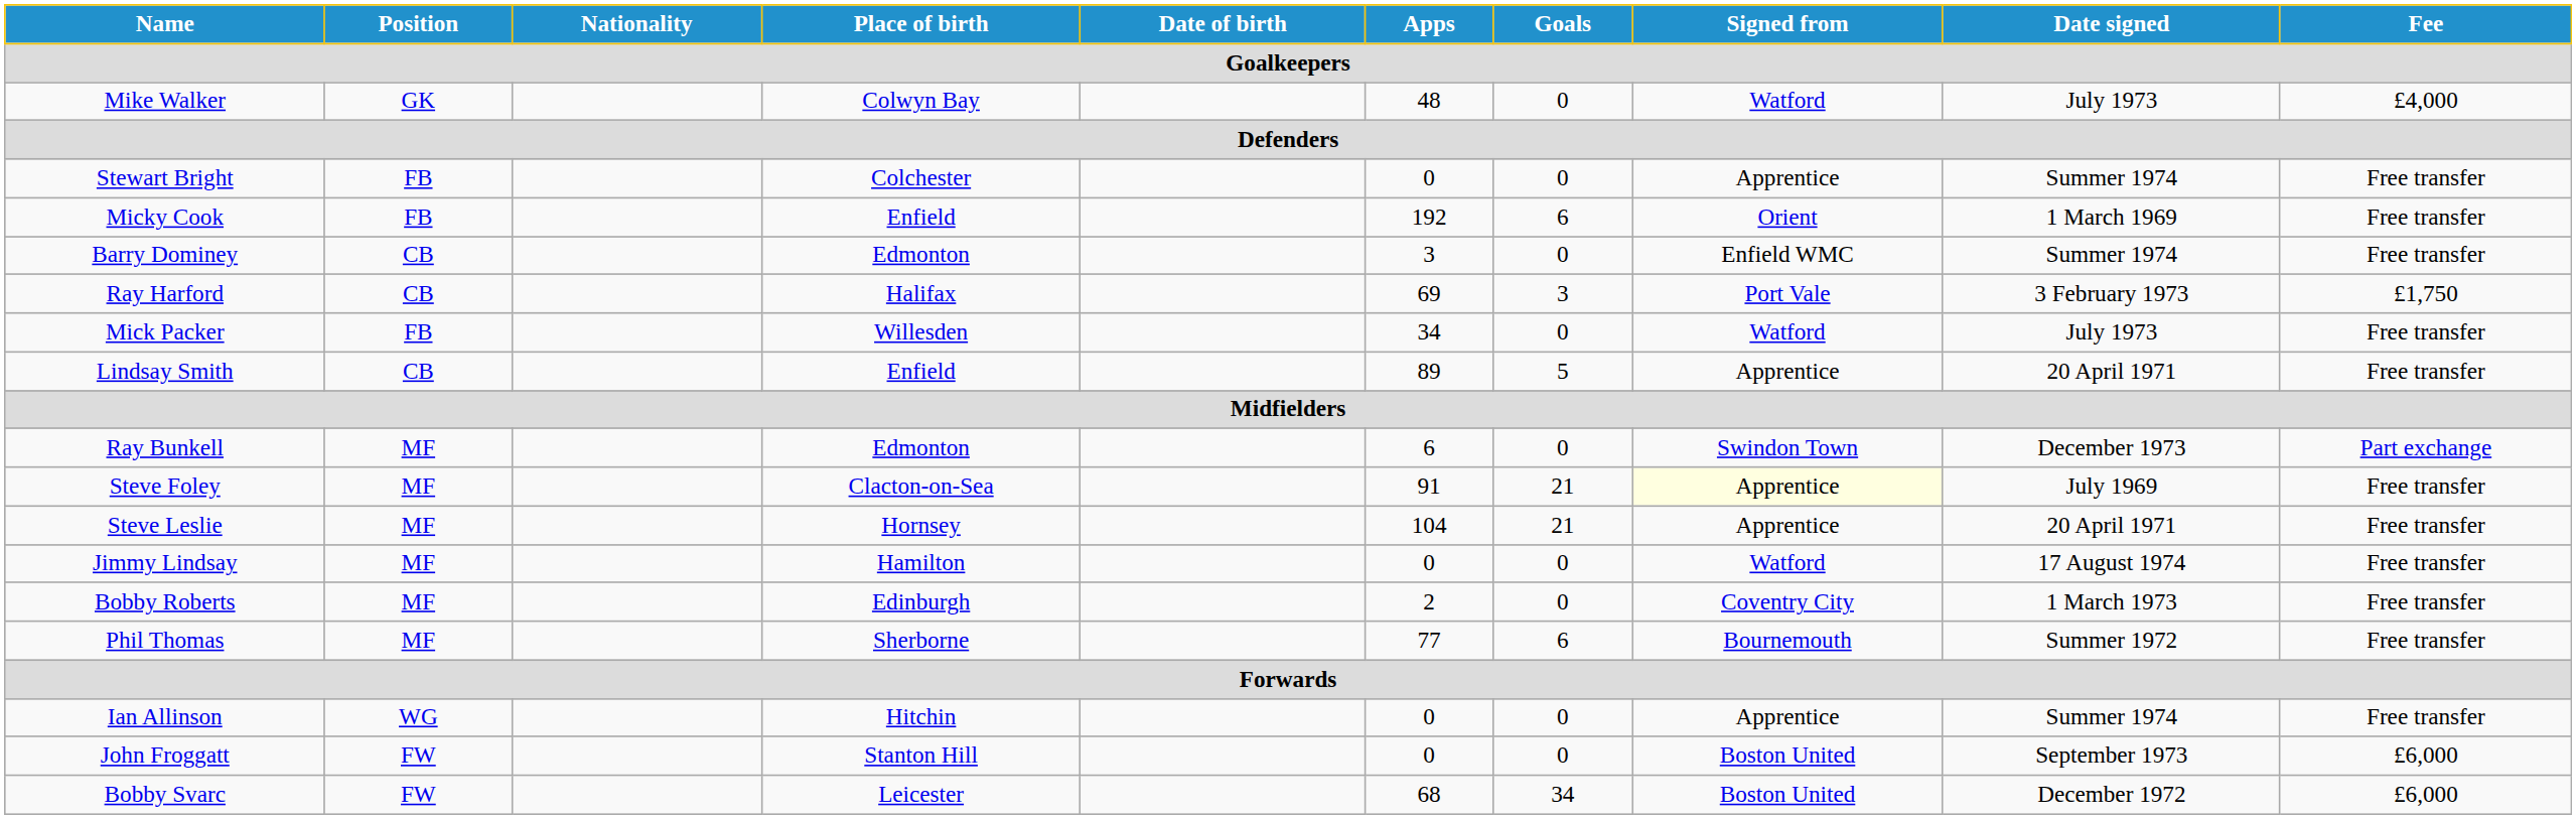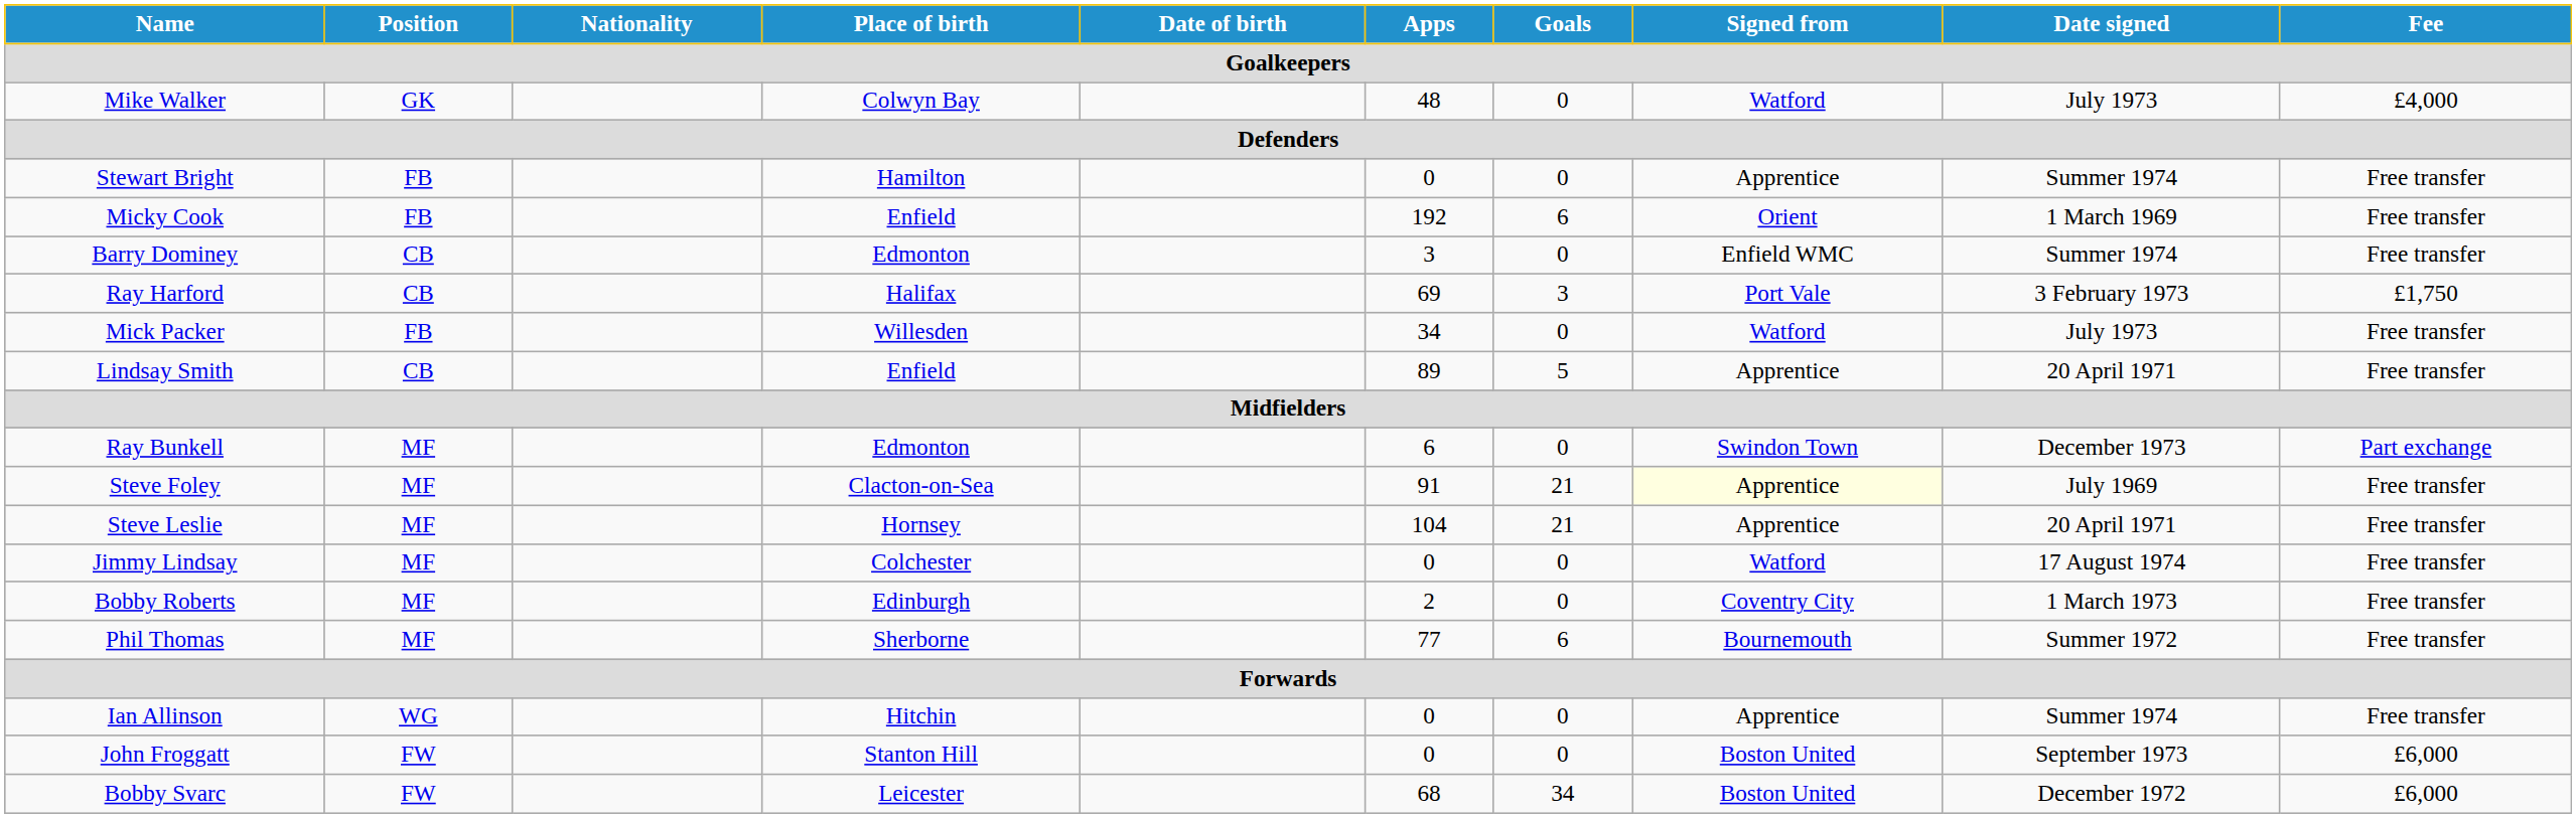Stewart Bright | Place of birth: Colchester -> Hamilton
Jimmy Lindsay | Place of birth: Hamilton -> Colchester
